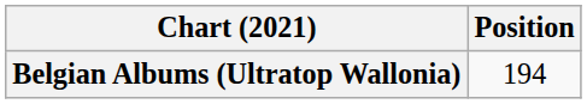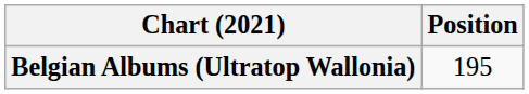Belgian Albums (Ultratop Wallonia) | Position: 194 -> 195
